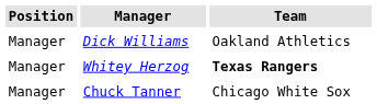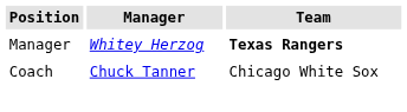- row: Manager | Dick Williams | Oakland Athletics
Chuck Tanner | Position: Manager -> Coach
